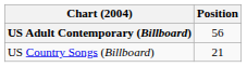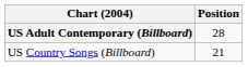US Adult Contemporary (Billboard) | Position: 56 -> 28
